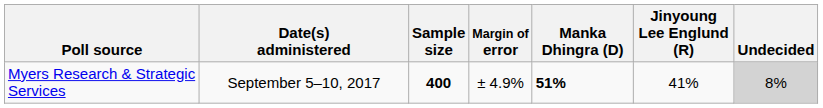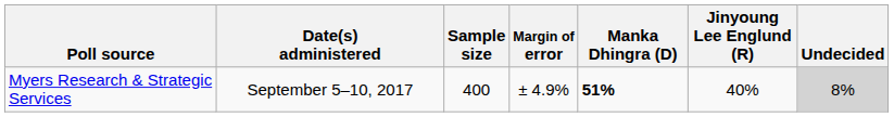Myers Research & Strategic Services | Sample size: bold -> normal
Myers Research & Strategic Services | Jinyoung Lee Englund (R): 41% -> 40%
